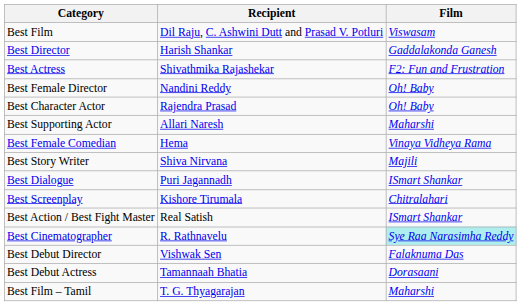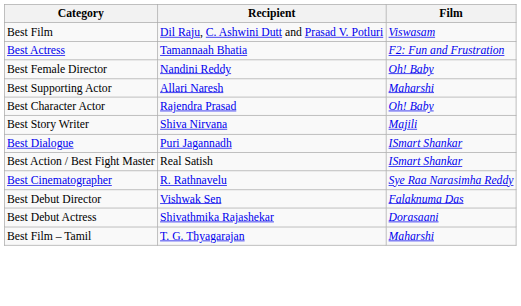- row: Best Director | Harish Shankar | Gaddalakonda Ganesh
Best Actress | Recipient: Shivathmika Rajashekar -> Tamannaah Bhatia
rows swapped: Best Supporting Actor <-> Best Character Actor
- row: Best Female Comedian | Hema | Vinaya Vidheya Rama
- row: Best Screenplay | Kishore Tirumala | Chitralahari
Best Cinematographer | Film: paleturquoise background -> no background
Best Debut Actress | Recipient: Tamannaah Bhatia -> Shivathmika Rajashekar
